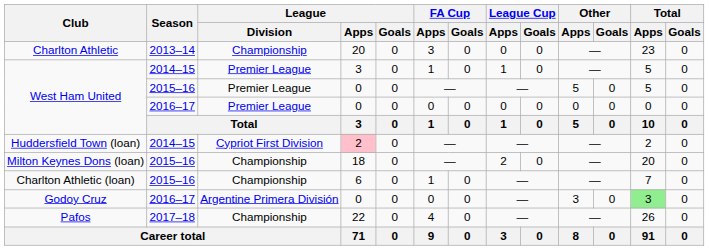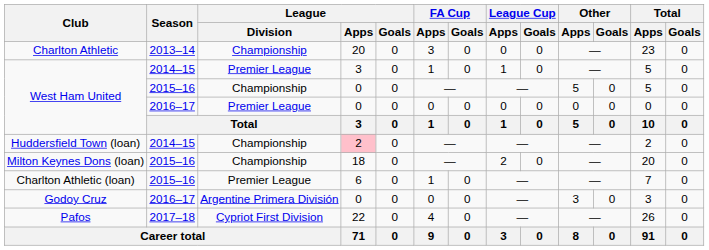West Ham United / 2015–16 | League / Division: Premier League -> Championship
Huddersfield Town (loan) | League / Division: Cypriot First Division -> Championship
Charlton Athletic (loan) | League / Division: Championship -> Premier League
Godoy Cruz | Total / Apps: lightgreen background -> no background
Pafos | League / Division: Championship -> Cypriot First Division
